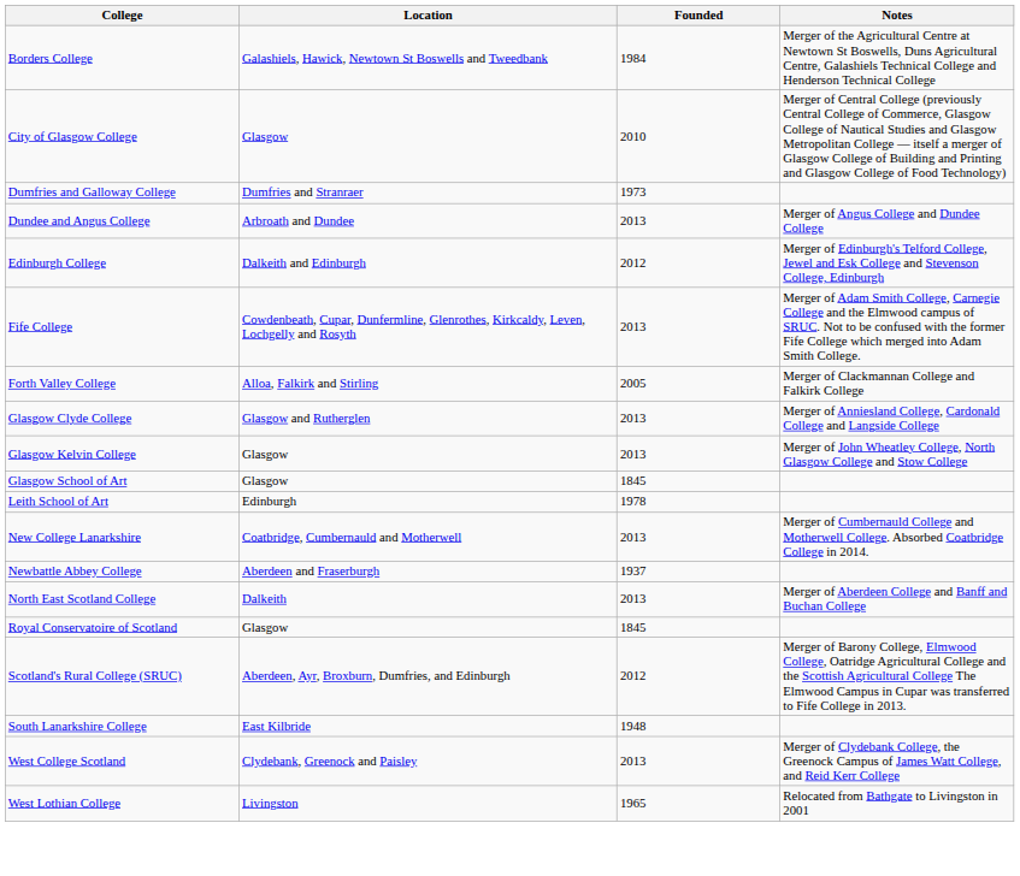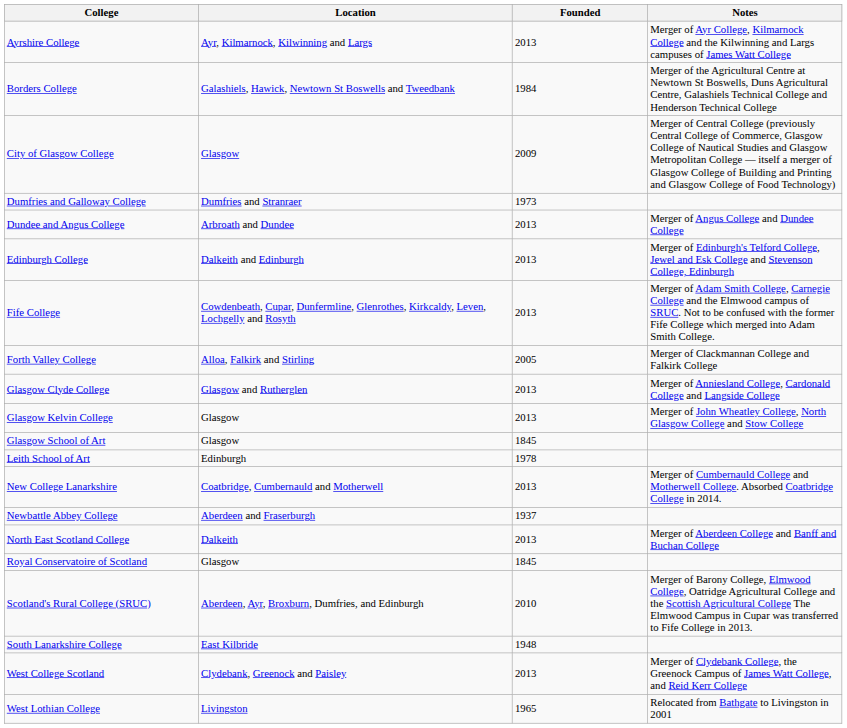+ row: Ayrshire College | Ayr, Kilmarnock, Kilwinning and Largs | 2013 | Merger of Ayr College, Kilmarnock College and the Kilwinning and Largs campuses of James Watt College
City of Glasgow College | Founded: 2010 -> 2009
Edinburgh College | Founded: 2012 -> 2013
Scotland's Rural College (SRUC) | Founded: 2012 -> 2010
